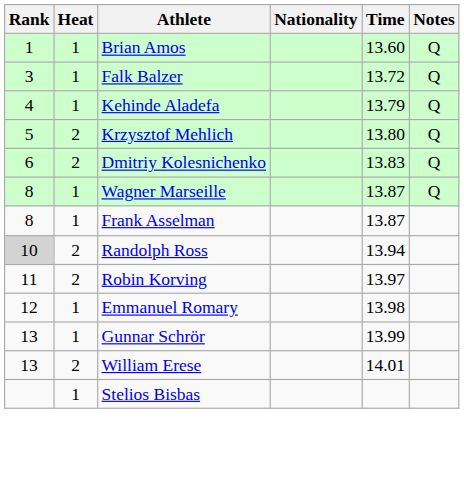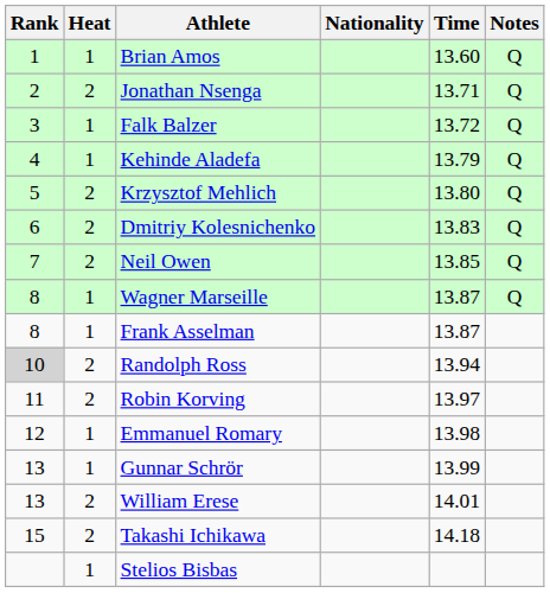+ row: 2 | 2 | Jonathan Nsenga | 13.71 | Q
+ row: 7 | 2 | Neil Owen | 13.85 | Q
+ row: 15 | 2 | Takashi Ichikawa | 14.18
